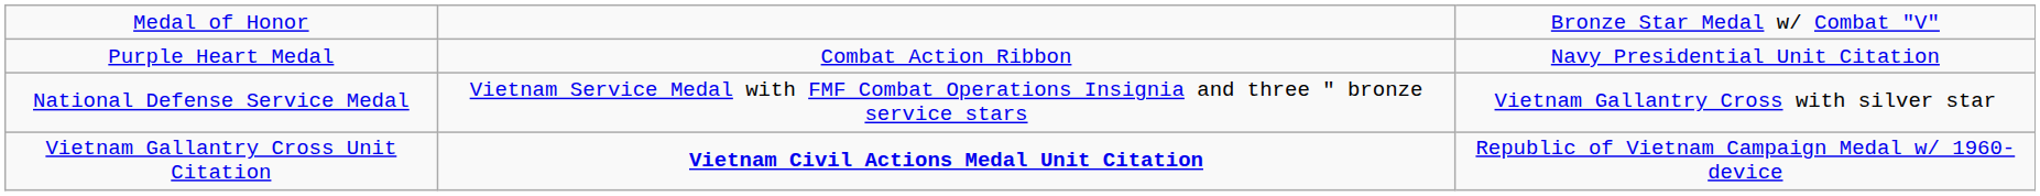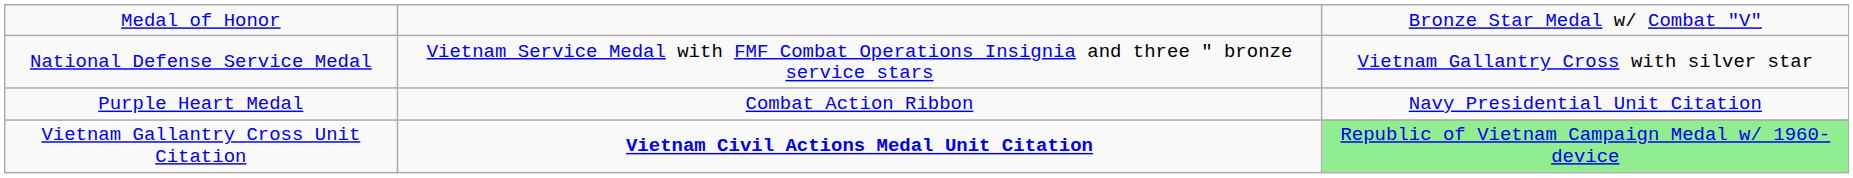rows swapped: Purple Heart Medal <-> National Defense Service Medal
Vietnam Gallantry Cross Unit Citation | column 3: no background -> lightgreen background
